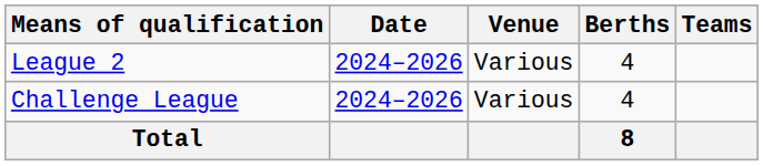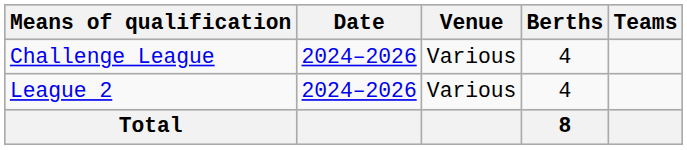rows swapped: League 2 <-> Challenge League
